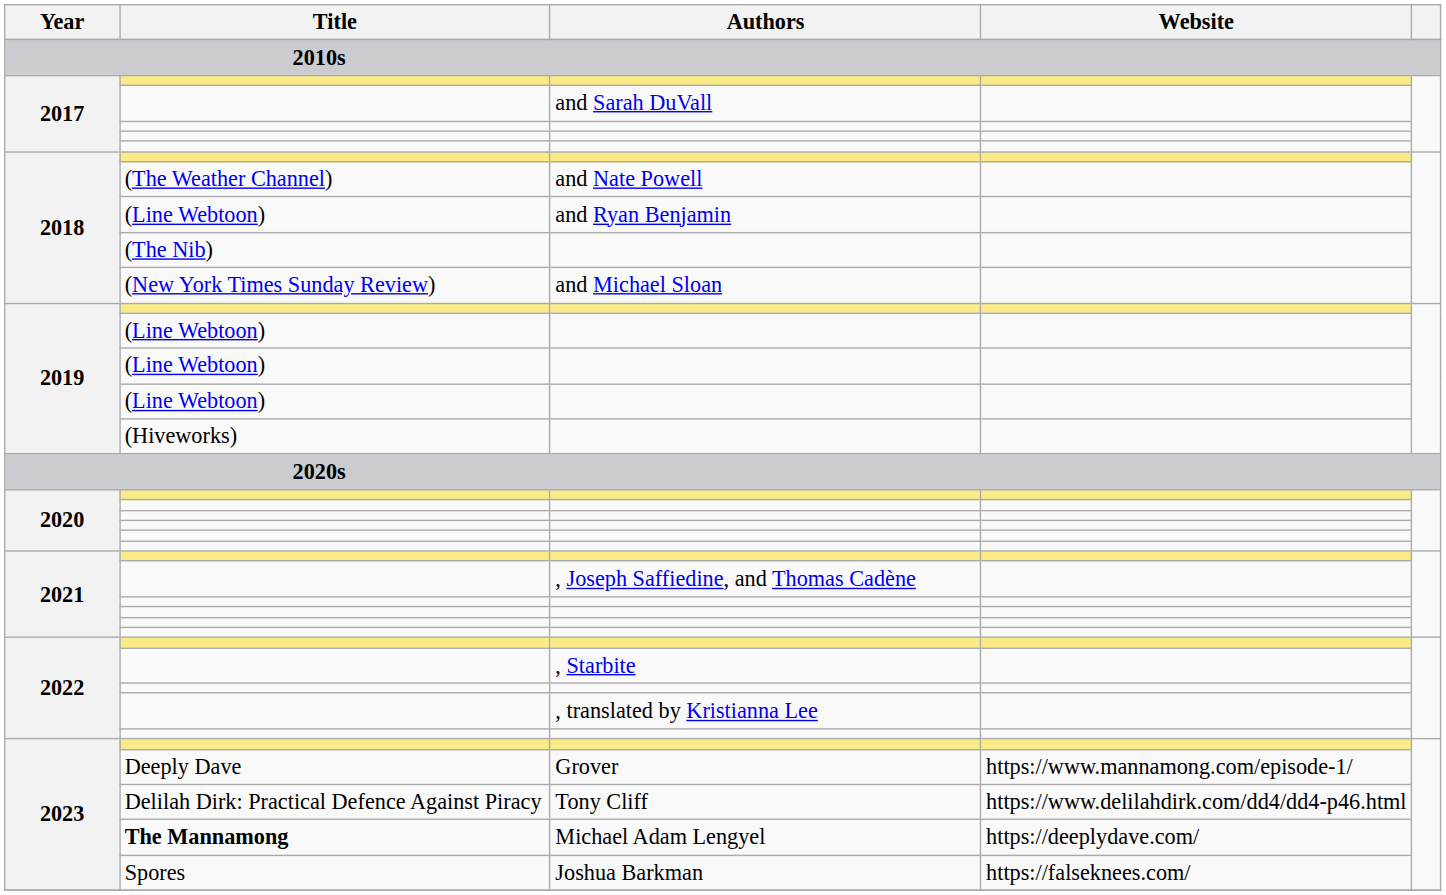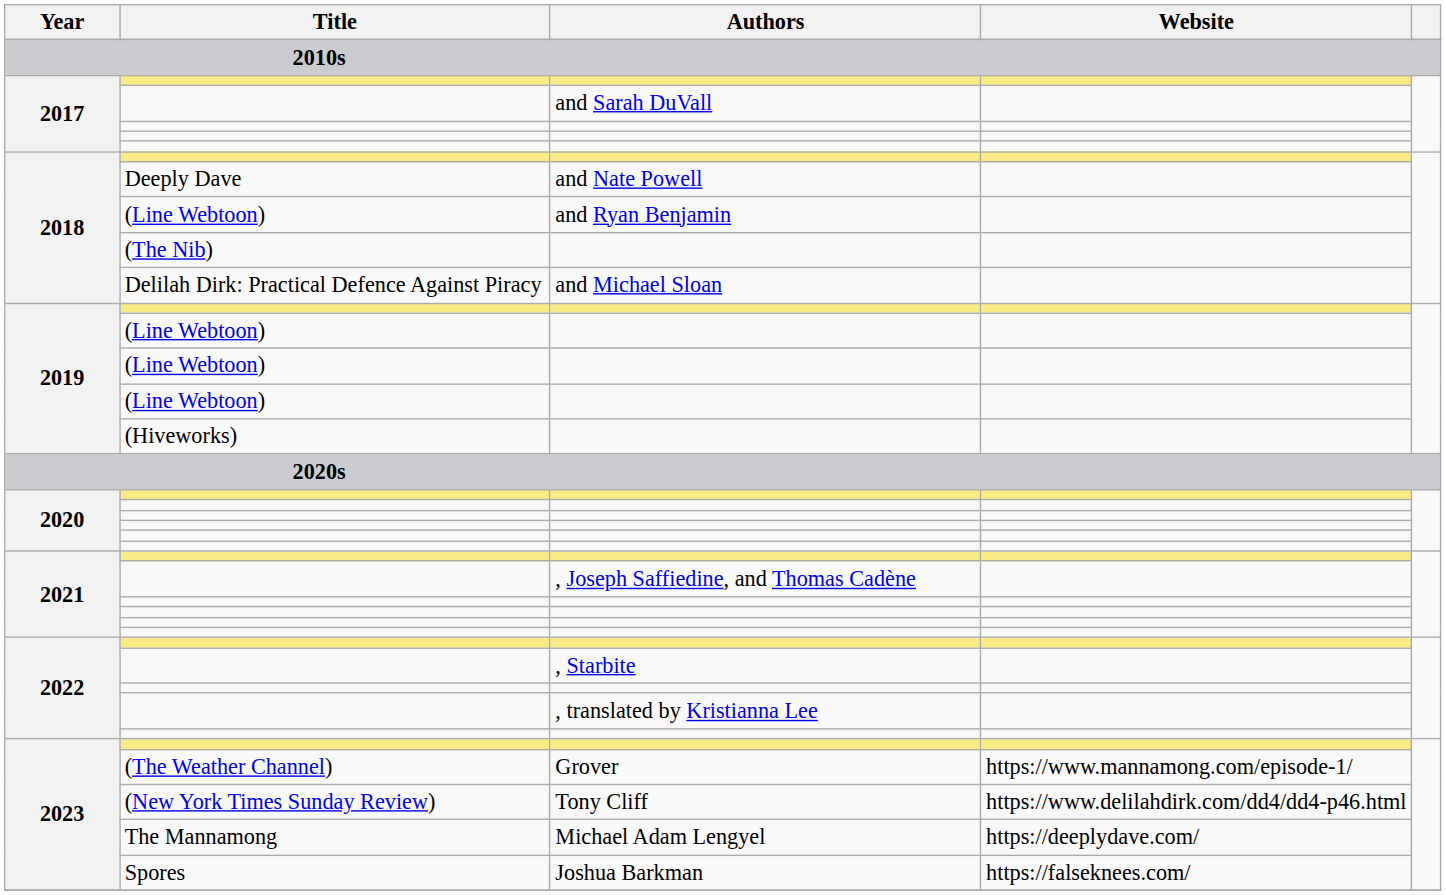and Nate Powell | Title: (The Weather Channel) -> Deeply Dave
and Michael Sloan | Title: (New York Times Sunday Review) -> Delilah Dirk: Practical Defence Against Piracy
Grover | Title: Deeply Dave -> (The Weather Channel)
Tony Cliff | Title: Delilah Dirk: Practical Defence Against Piracy -> (New York Times Sunday Review)
Michael Adam Lengyel | Title: bold -> normal
